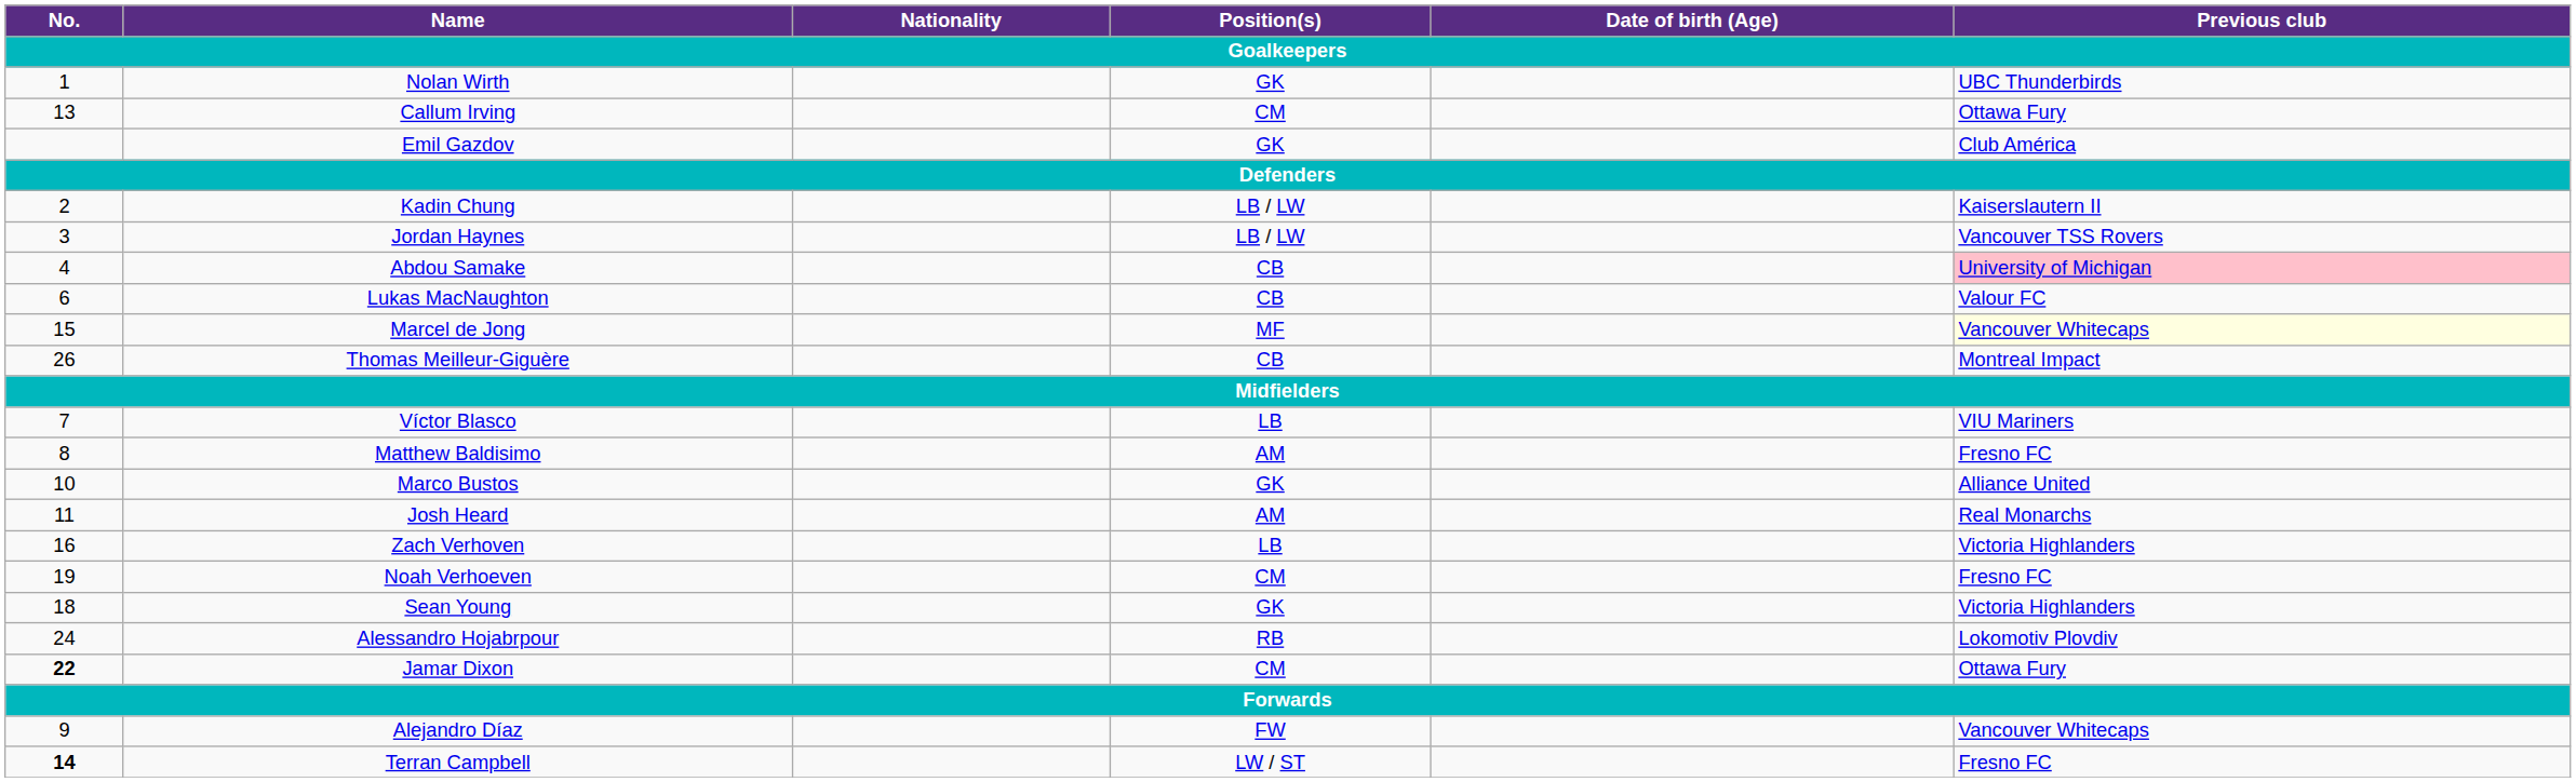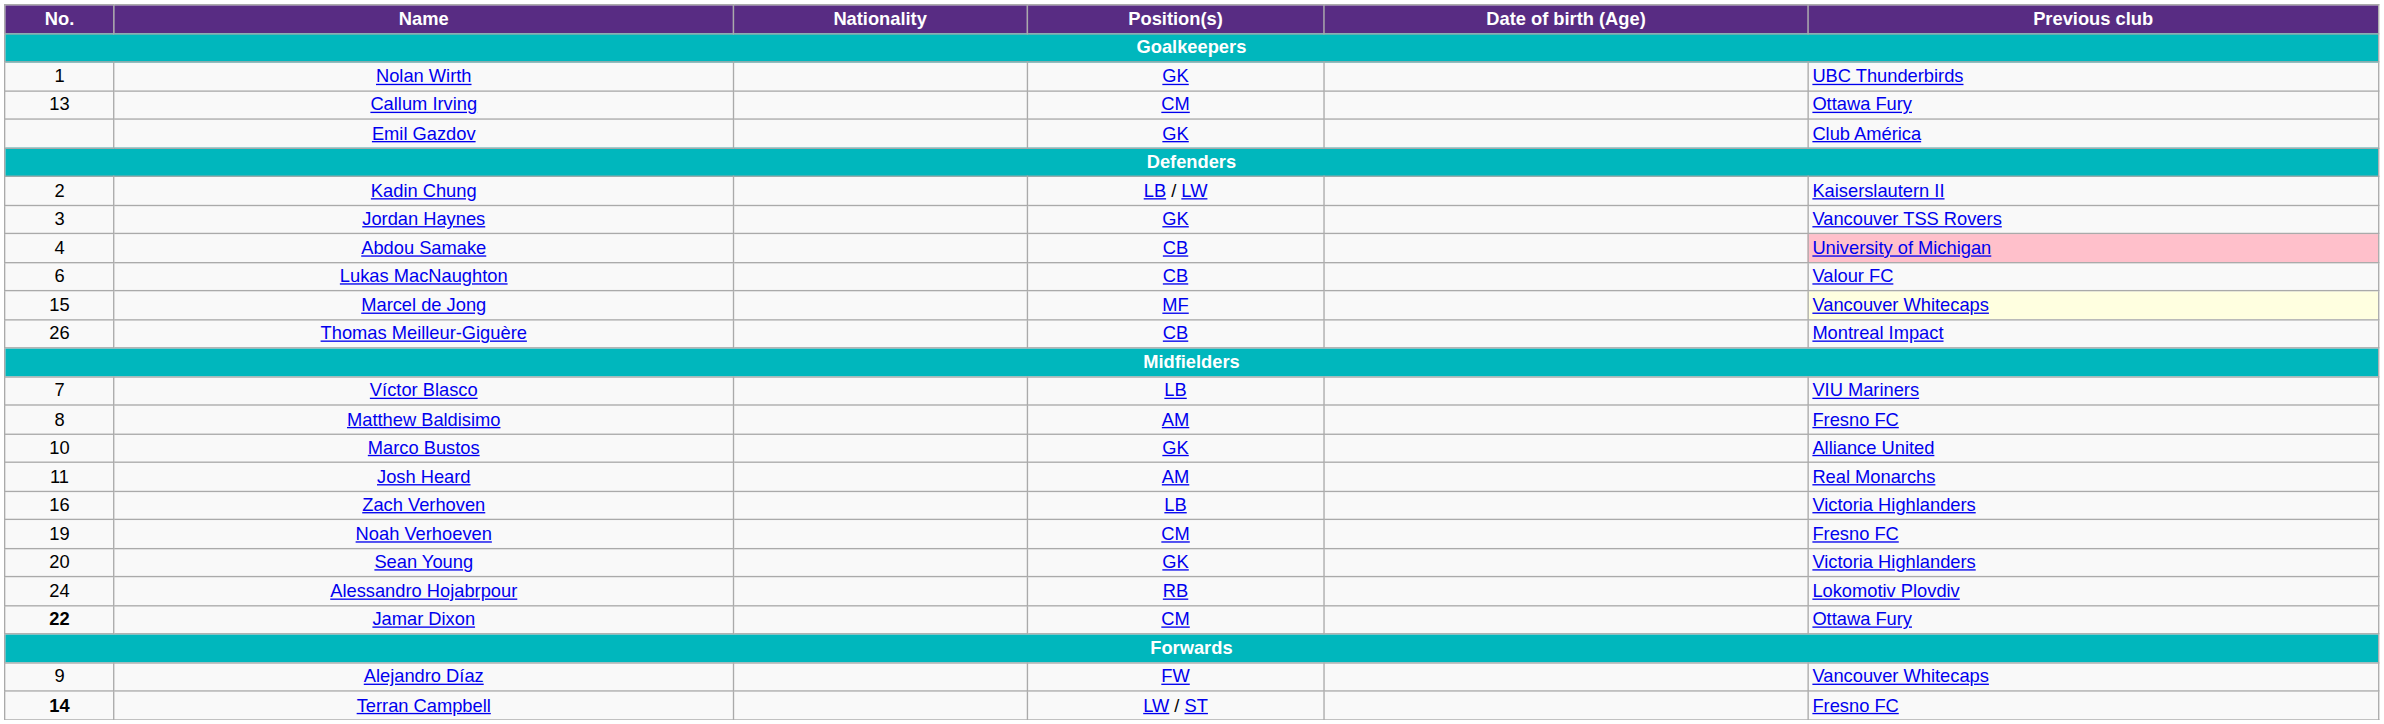Jordan Haynes | Position(s): LB / LW -> GK
Sean Young | No.: 18 -> 20
